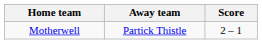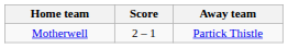columns swapped: Score <-> Away team
